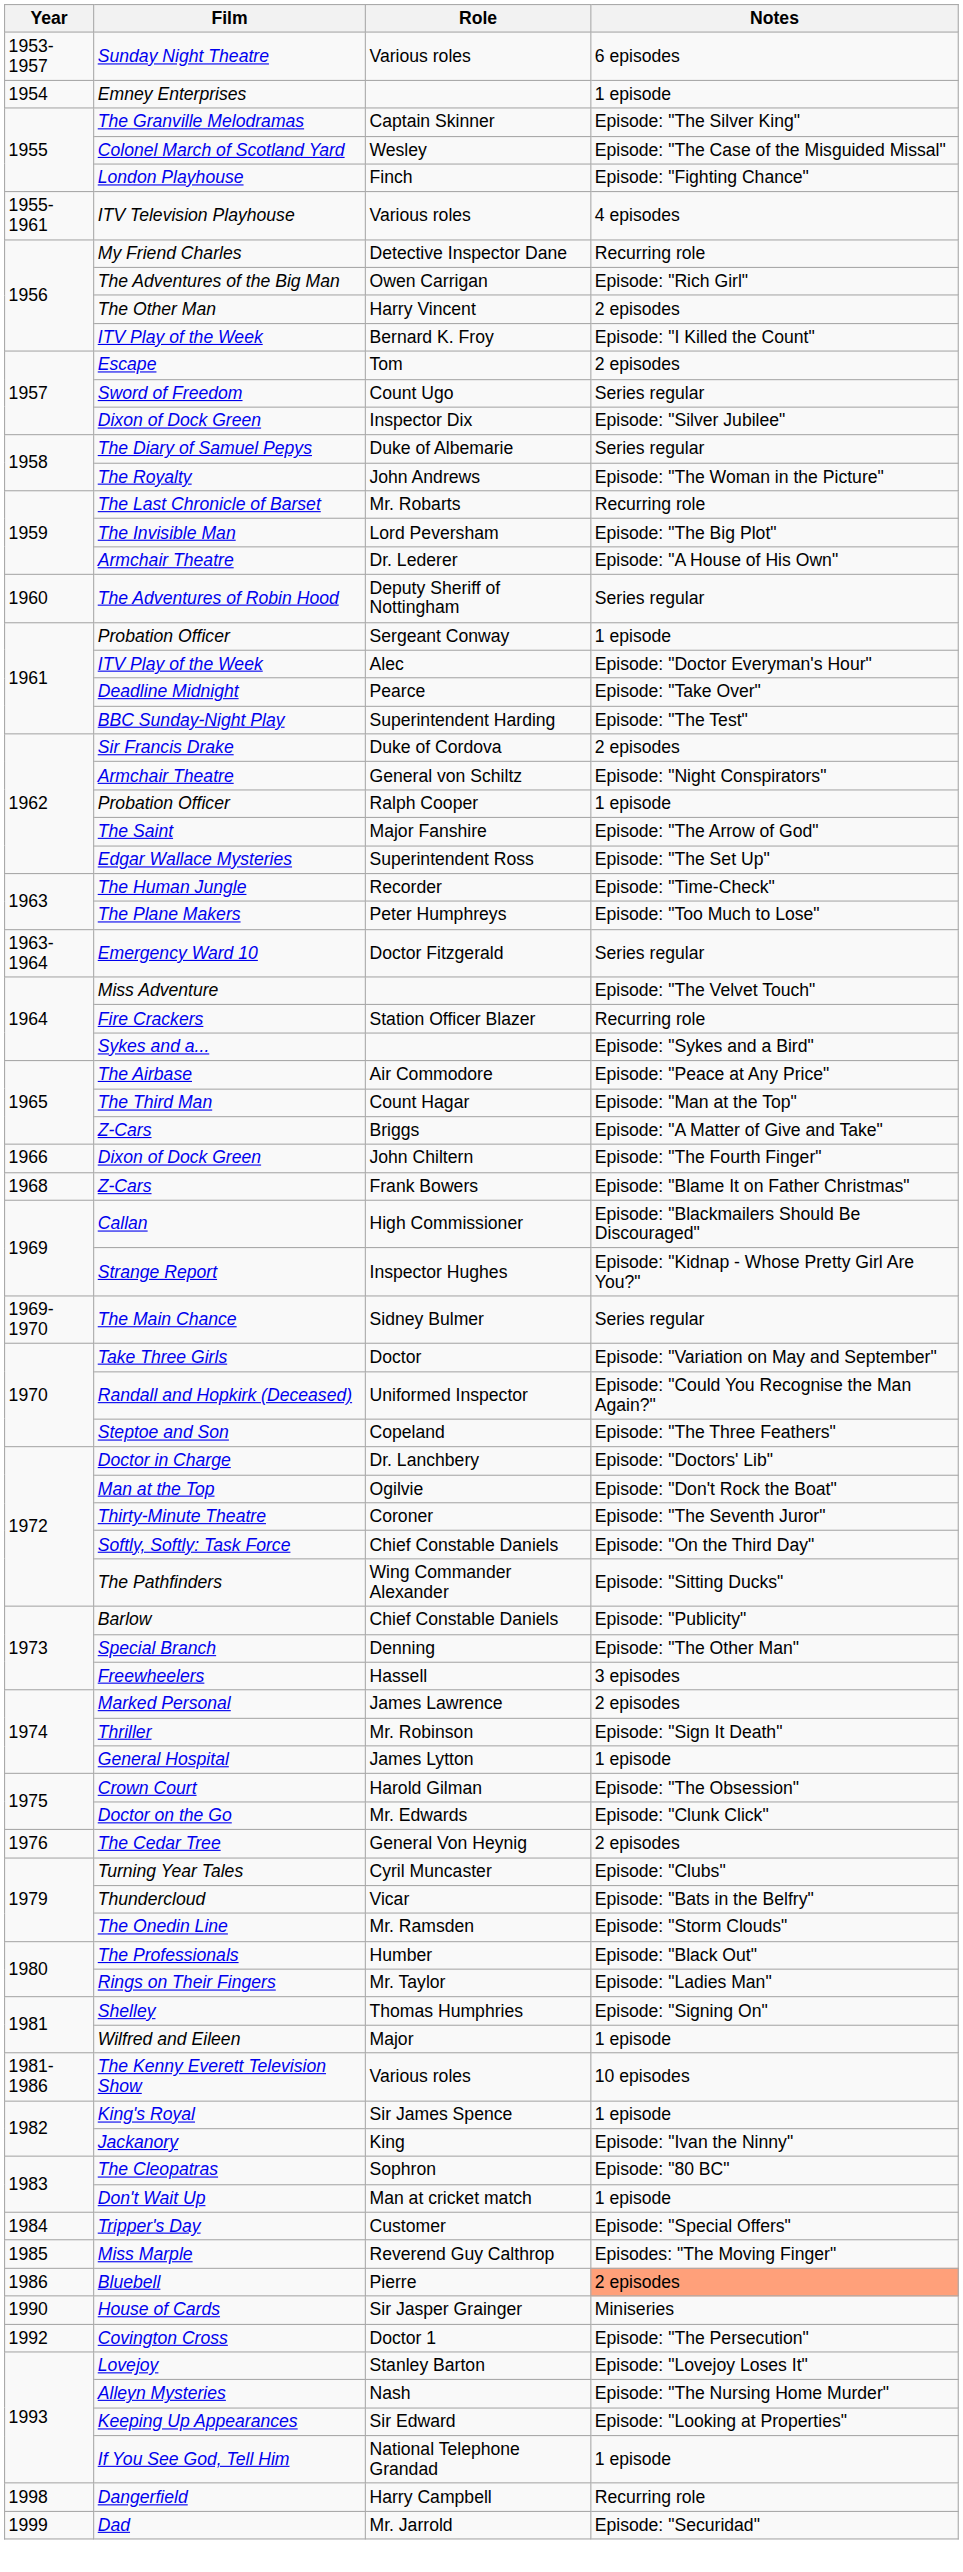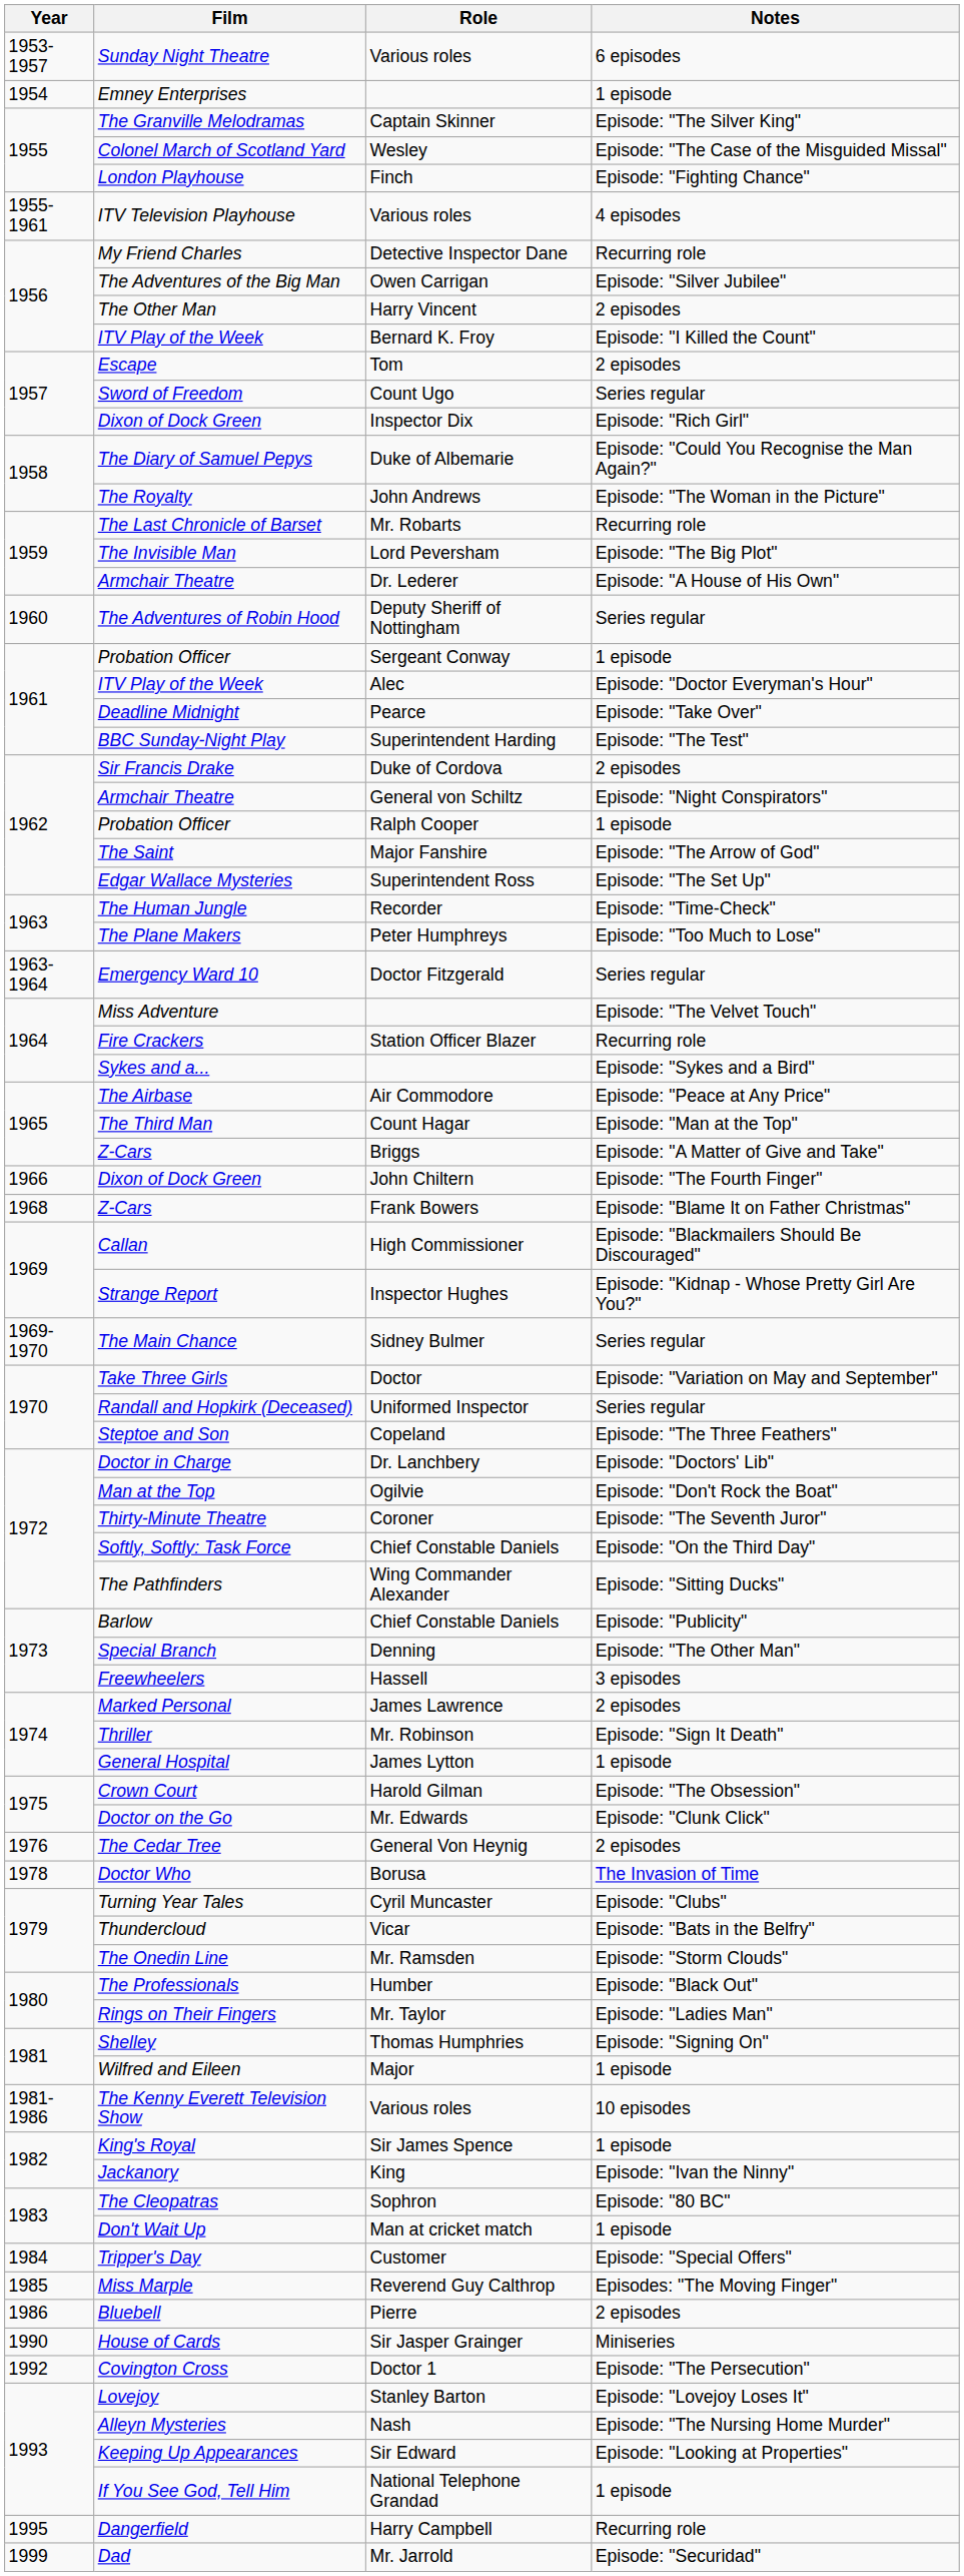The Adventures of the Big Man | Notes: Episode: "Rich Girl" -> Episode: "Silver Jubilee"
Dixon of Dock Green / Inspector Dix | Notes: Episode: "Silver Jubilee" -> Episode: "Rich Girl"
The Diary of Samuel Pepys | Notes: Series regular -> Episode: "Could You Recognise the Man Again?"
Randall and Hopkirk (Deceased) | Notes: Episode: "Could You Recognise the Man Again?" -> Series regular
+ row: 1978 | Doctor Who | Borusa | The Invasion of Time
Bluebell | Notes: lightsalmon background -> no background
Dangerfield | Year: 1998 -> 1995
